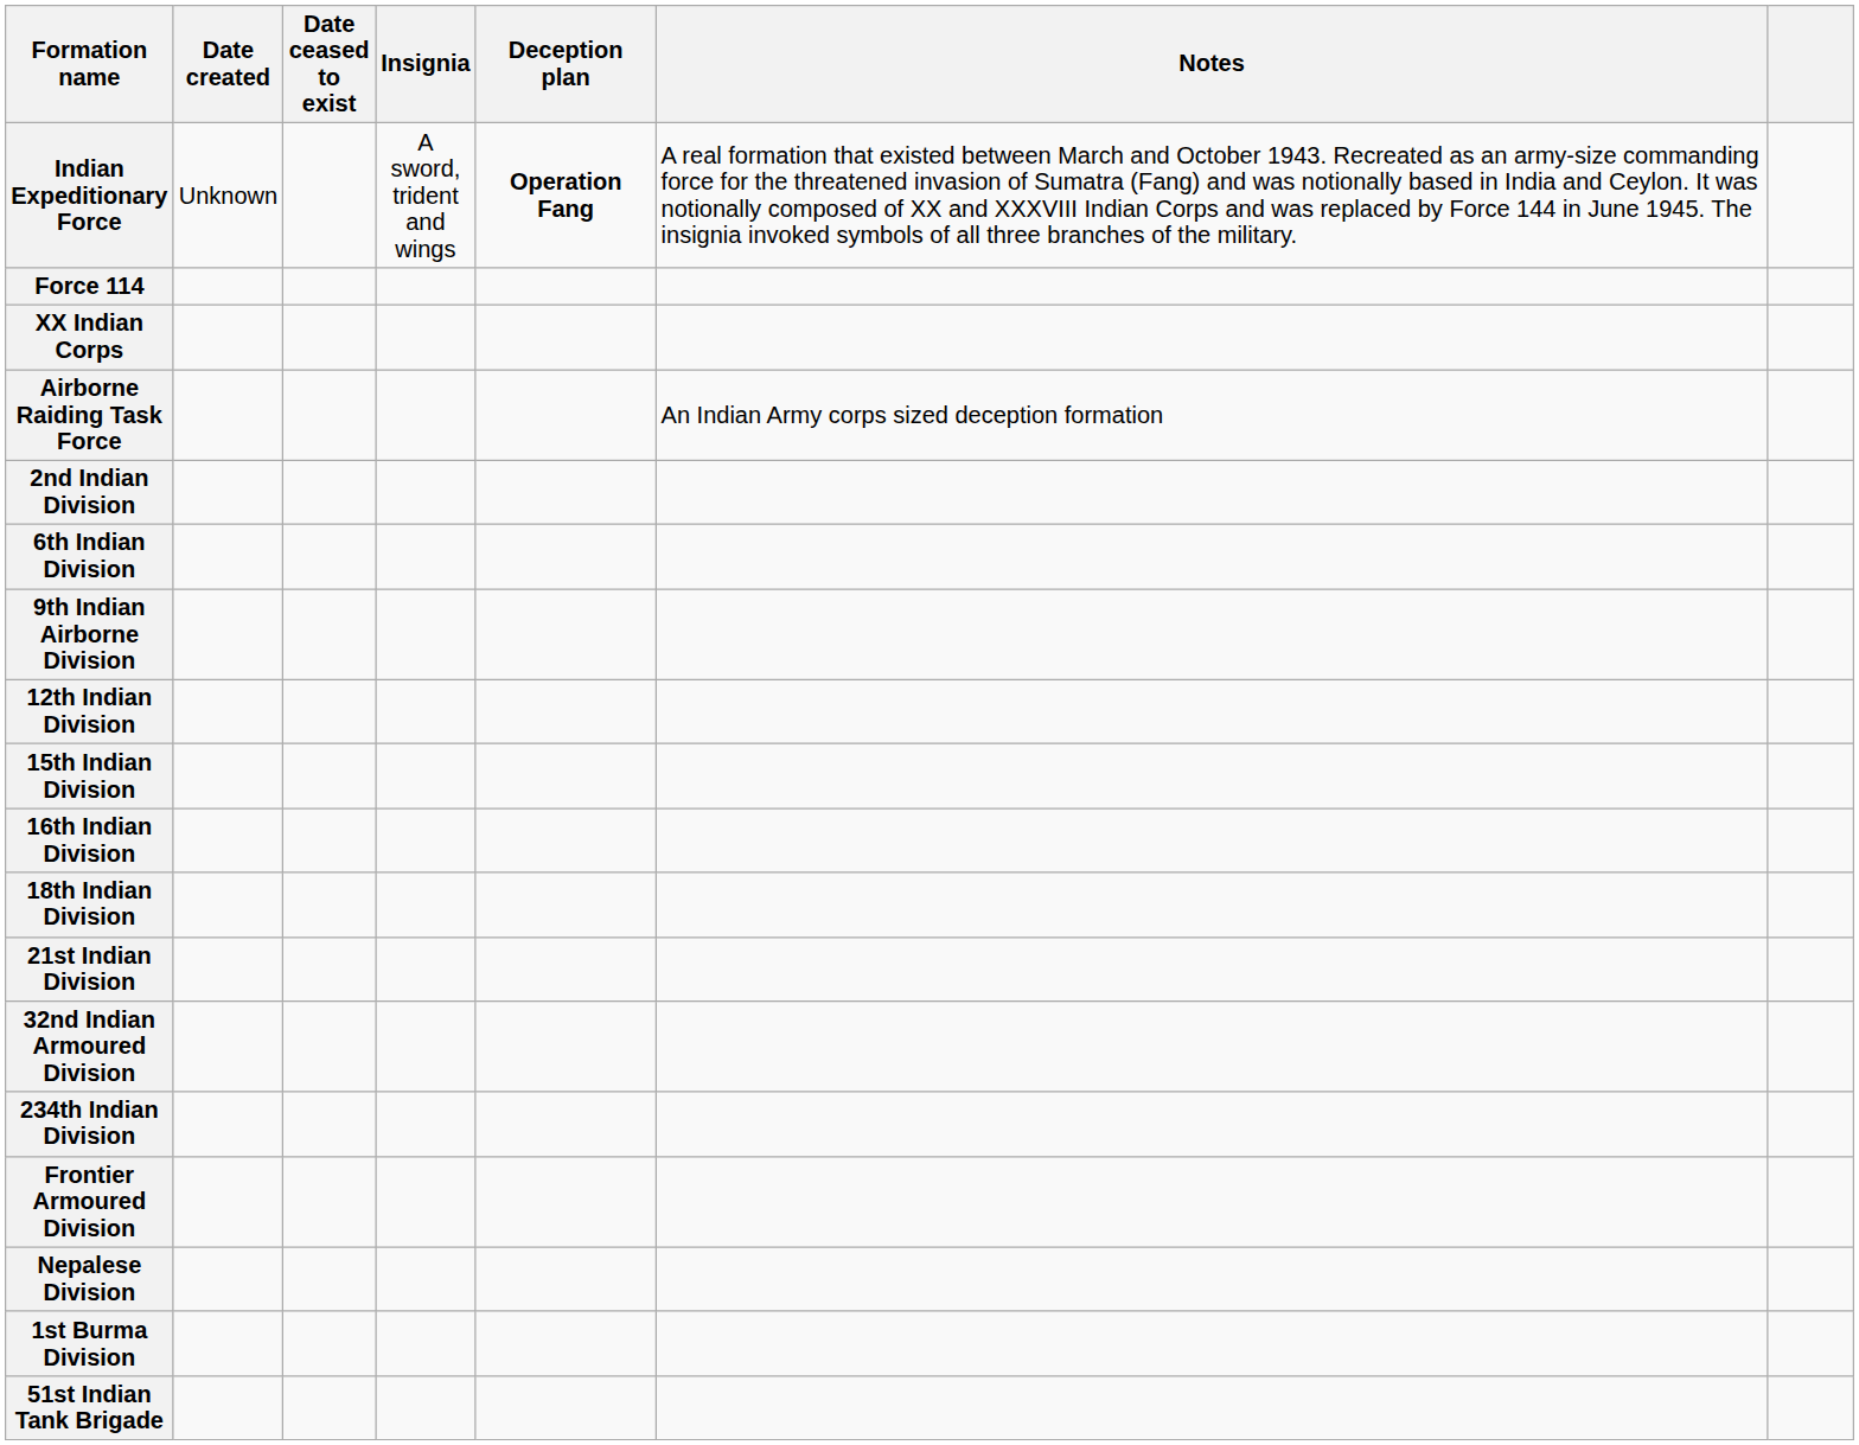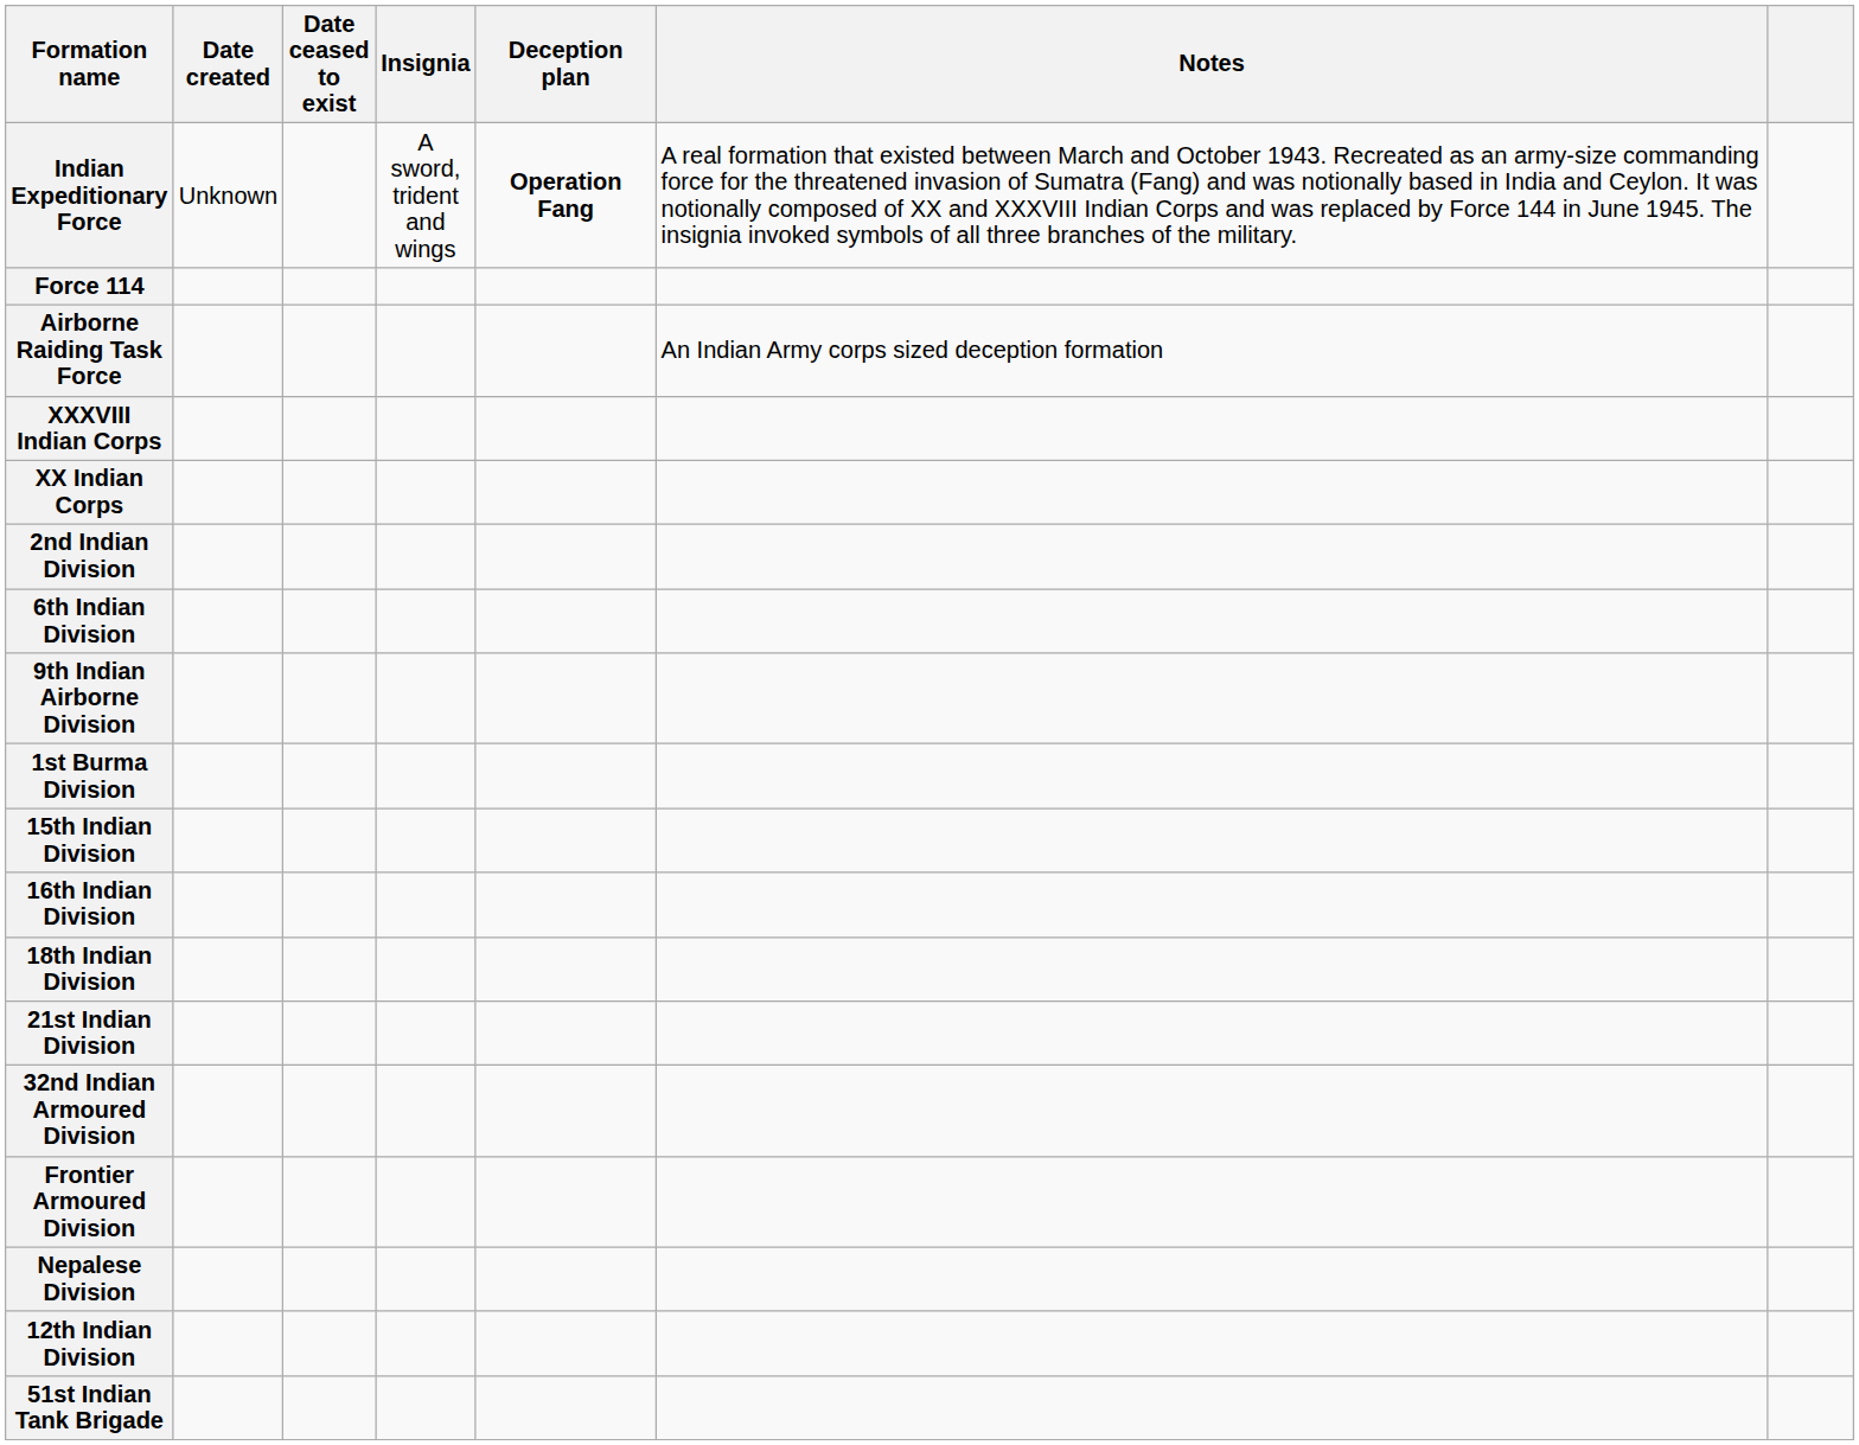rows swapped: XX Indian Corps <-> Airborne Raiding Task Force
+ row: XXXVIII Indian Corps
rows swapped: 12th Indian Division <-> 1st Burma Division
- row: 234th Indian Division
